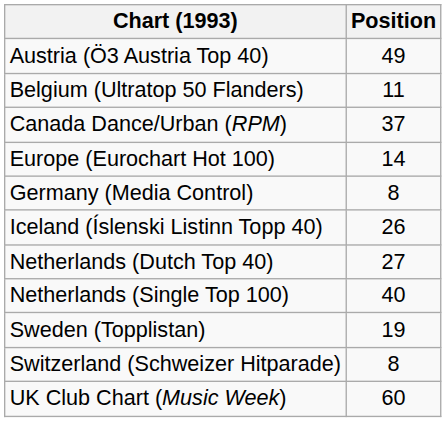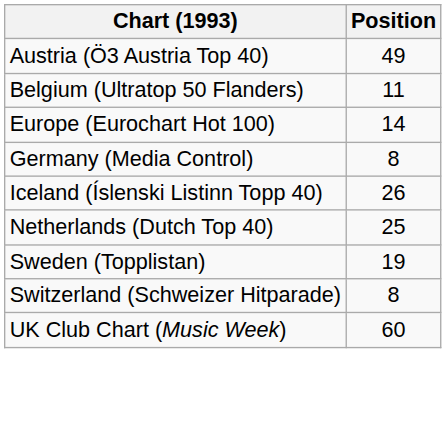- row: Canada Dance/Urban (RPM) | 37
Netherlands (Dutch Top 40) | Position: 27 -> 25
- row: Netherlands (Single Top 100) | 40
